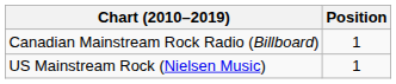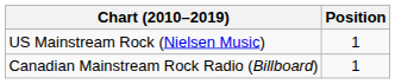rows swapped: US Mainstream Rock (Nielsen Music) <-> Canadian Mainstream Rock Radio (Billboard)
